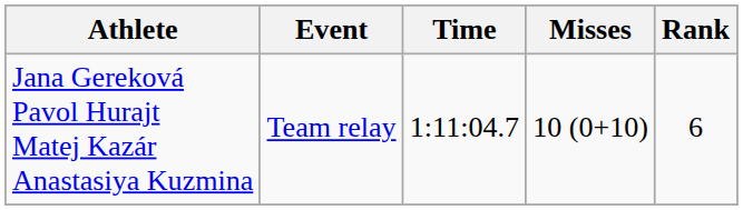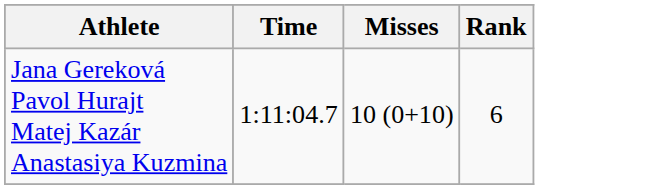- column: Event | Team relay
